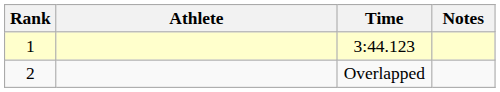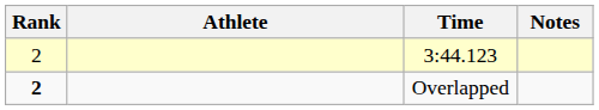3:44.123 | Rank: 1 -> 2
Overlapped | Rank: normal -> bold
